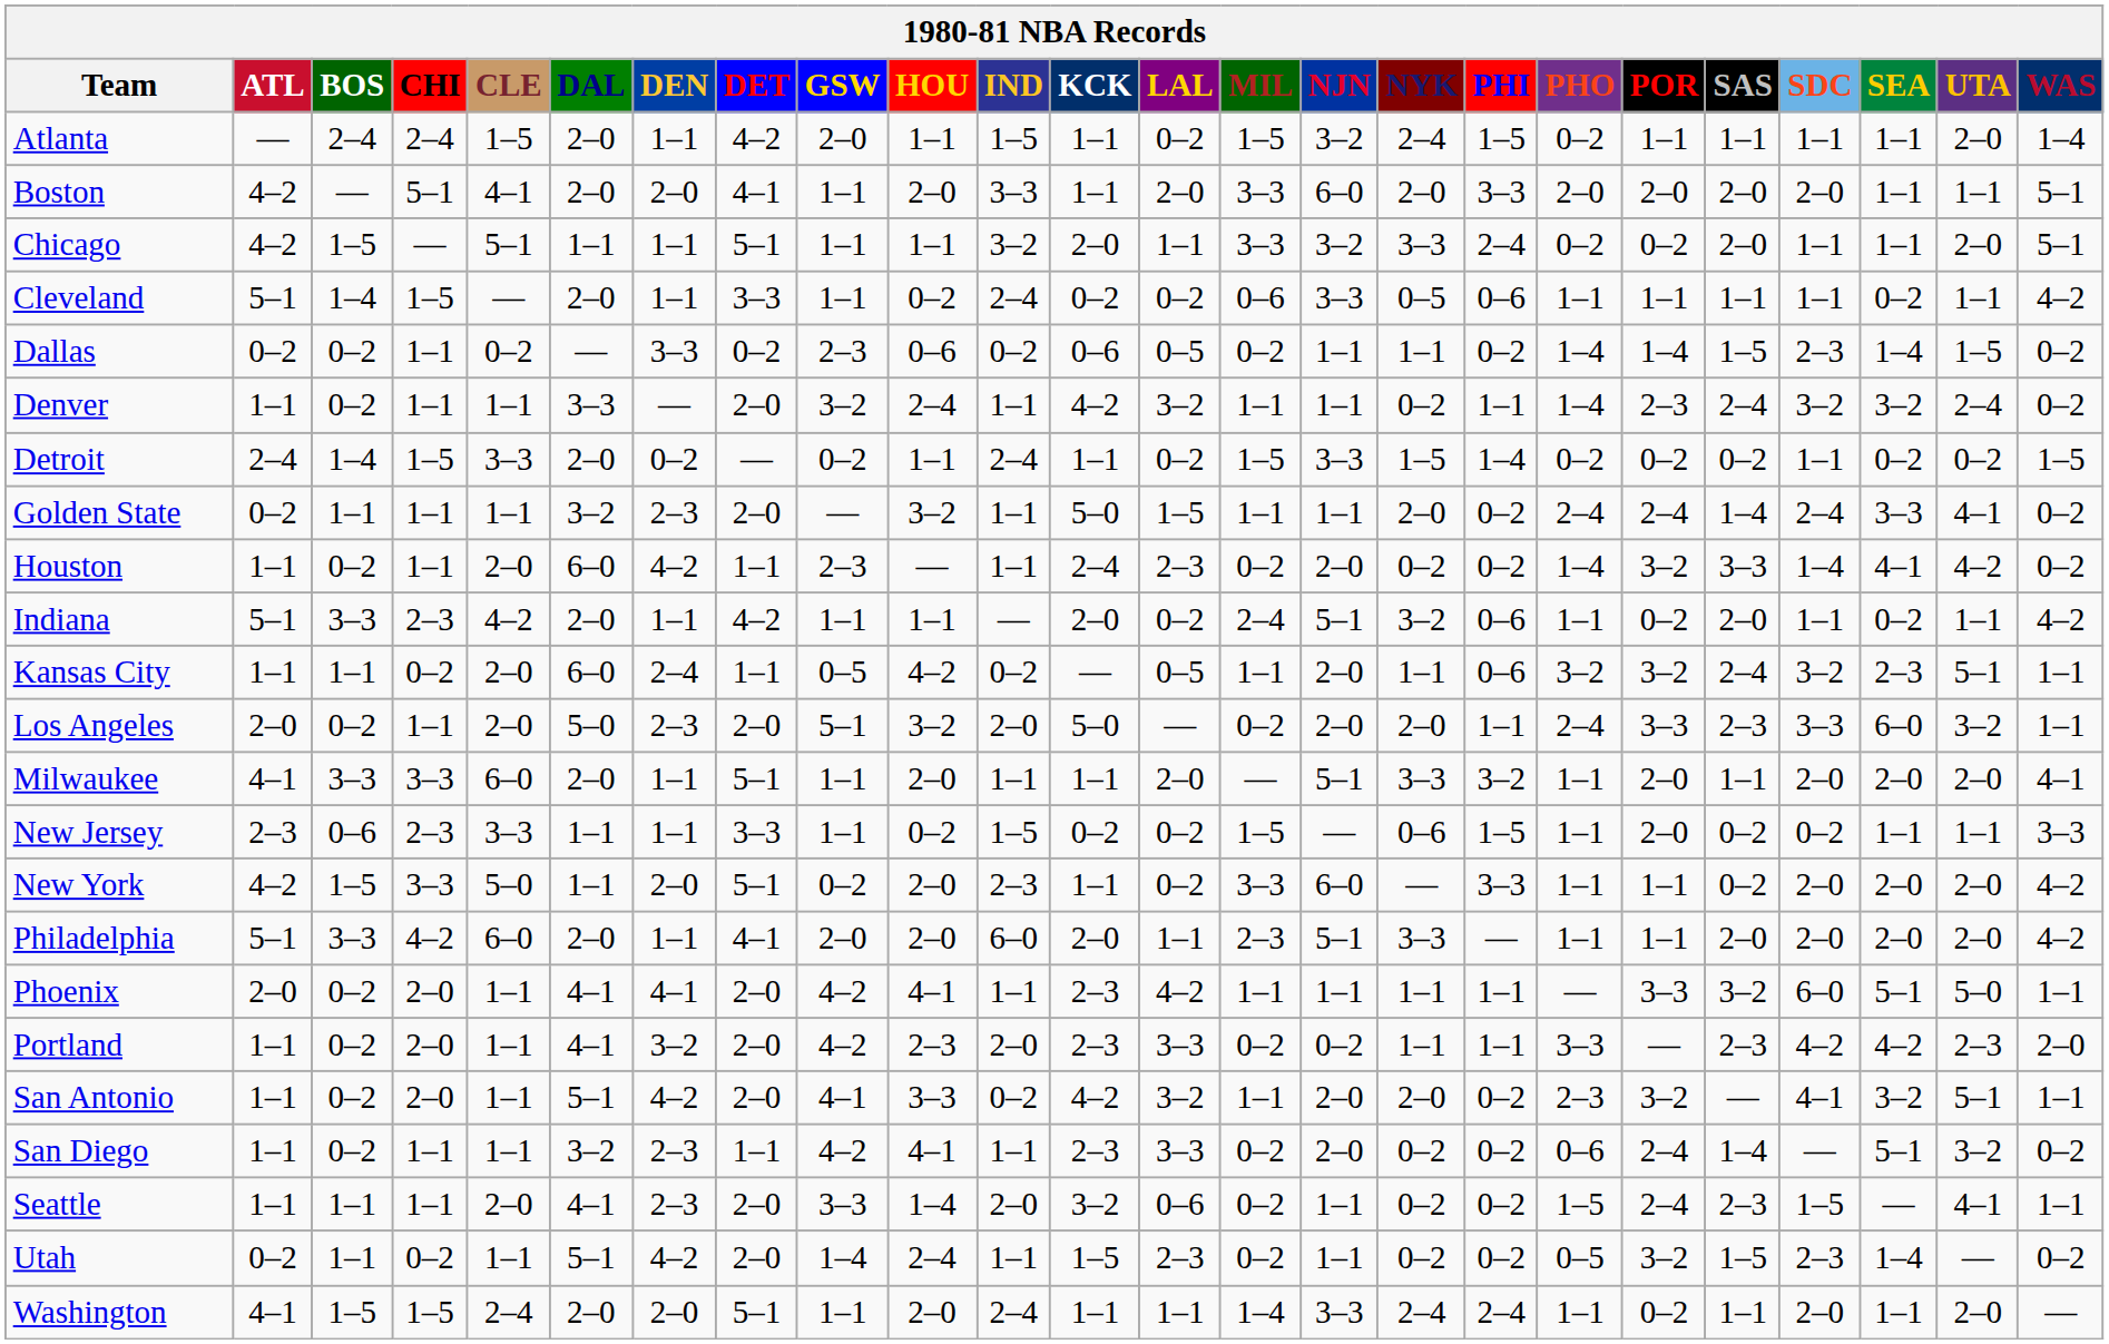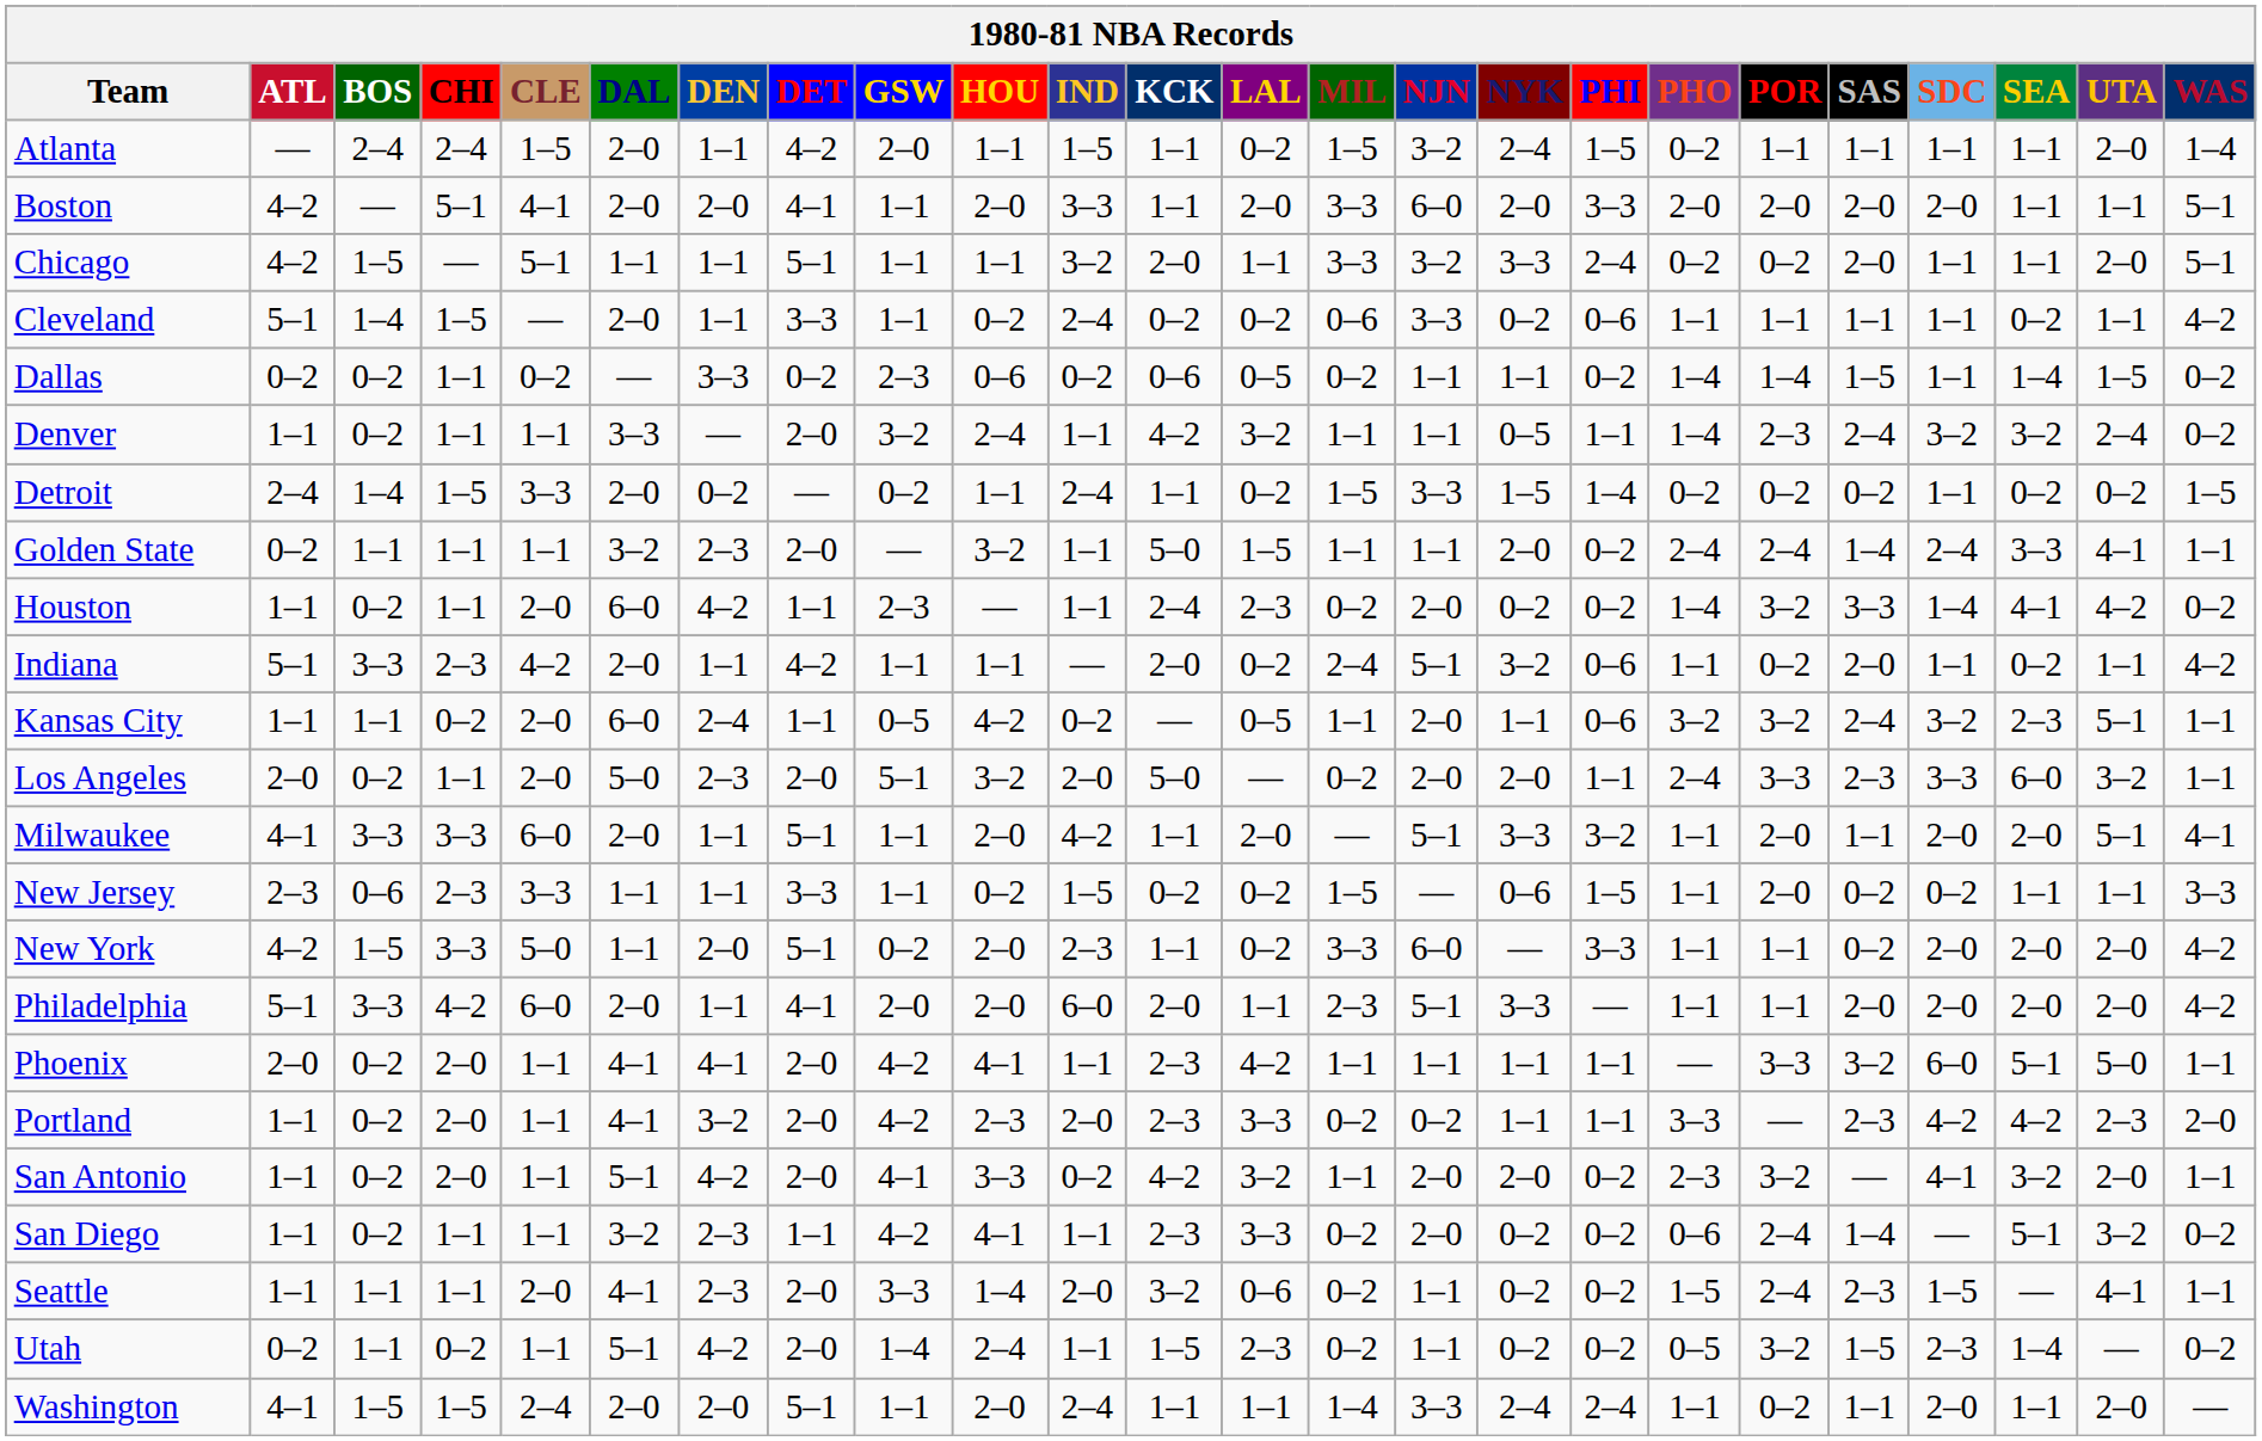Cleveland | NYK: 0–5 -> 0–2
Dallas | SDC: 2–3 -> 1–1
Denver | NYK: 0–2 -> 0–5
Golden State | WAS: 0–2 -> 1–1
Milwaukee | IND: 1–1 -> 4–2
Milwaukee | UTA: 2–0 -> 5–1
San Antonio | UTA: 5–1 -> 2–0
